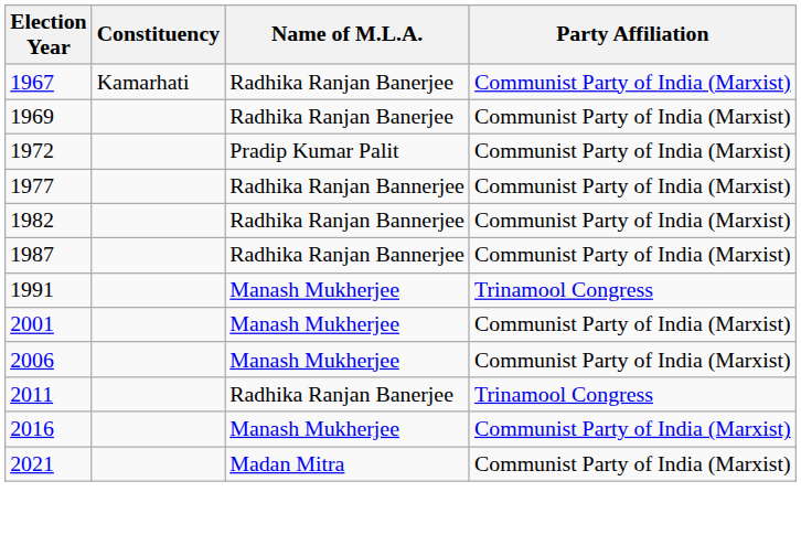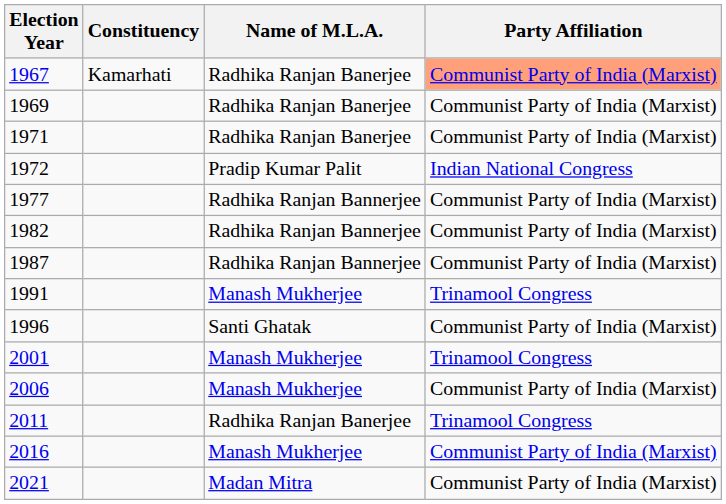1967 | Party Affiliation: no background -> lightsalmon background
+ row: 1971 | Radhika Ranjan Banerjee | Communist Party of India (Marxist)
1972 | Party Affiliation: Communist Party of India (Marxist) -> Indian National Congress
+ row: 1996 | Santi Ghatak | Communist Party of India (Marxist)
2001 | Party Affiliation: Communist Party of India (Marxist) -> Trinamool Congress
